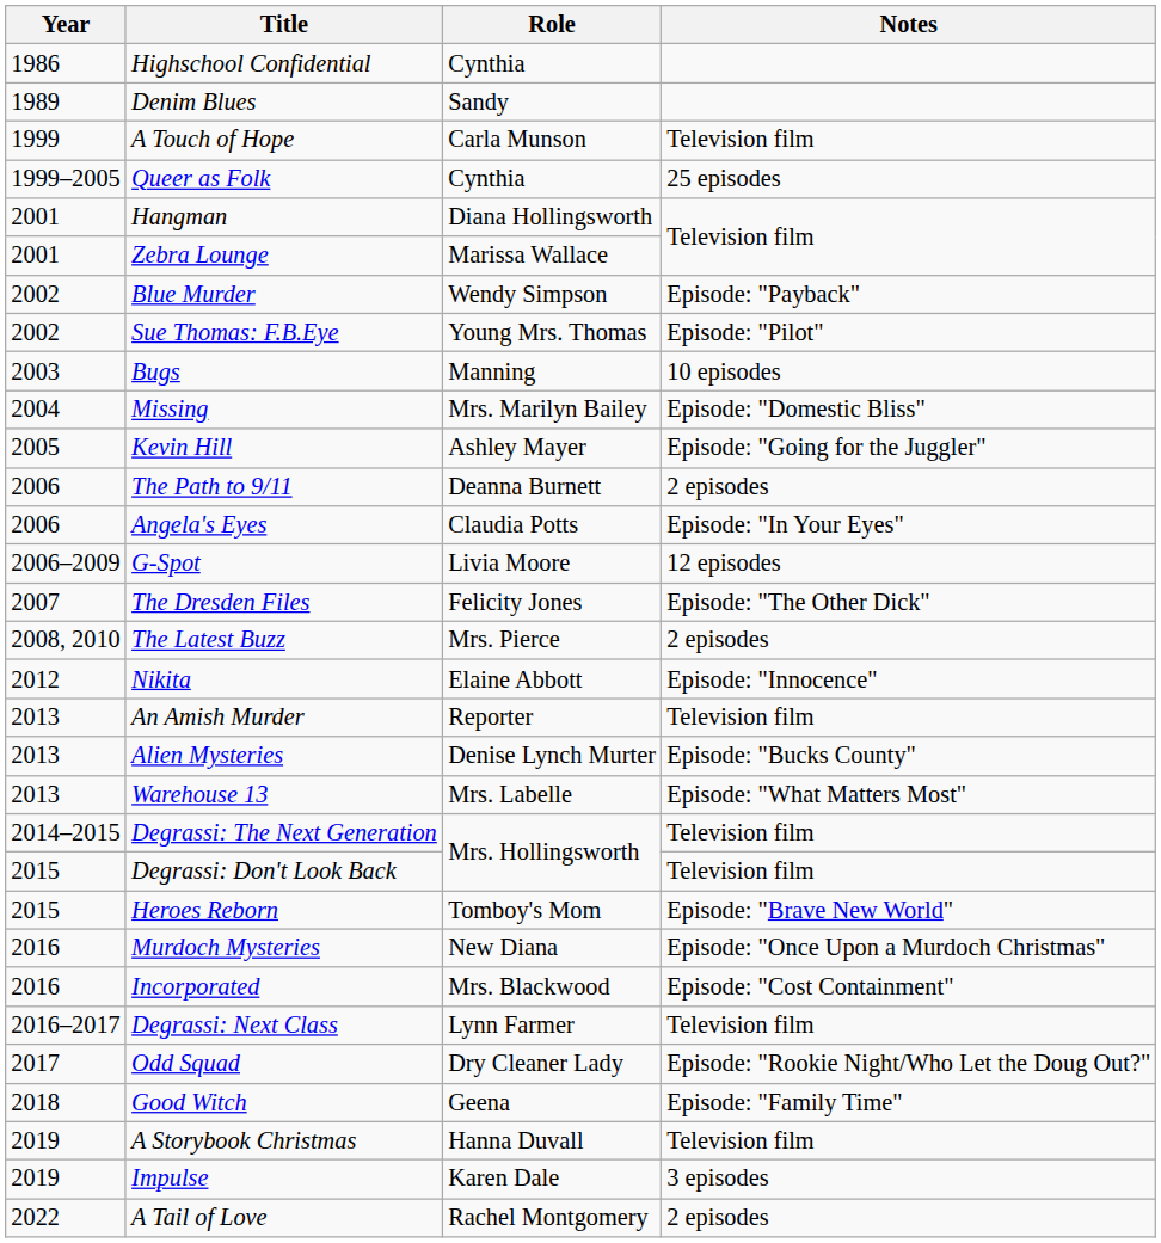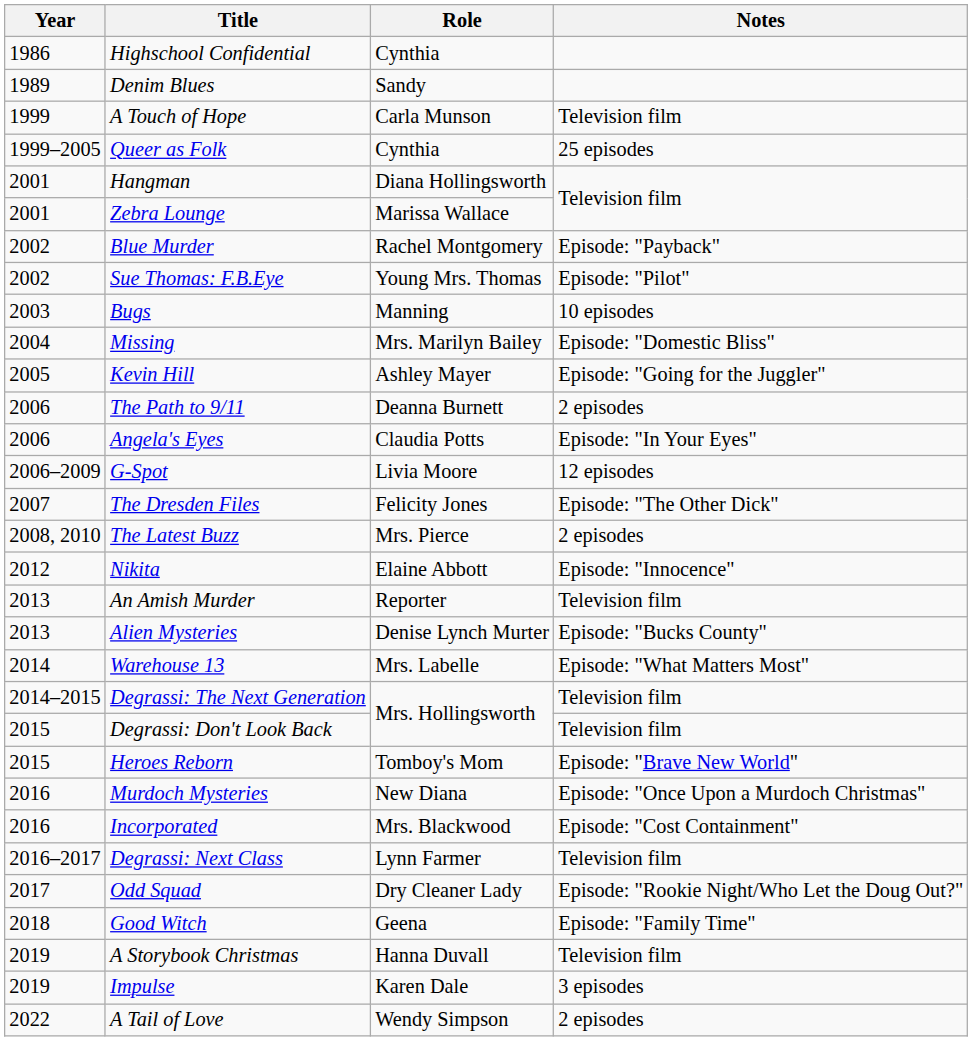Blue Murder | Role: Wendy Simpson -> Rachel Montgomery
Warehouse 13 | Year: 2013 -> 2014
A Tail of Love | Role: Rachel Montgomery -> Wendy Simpson
